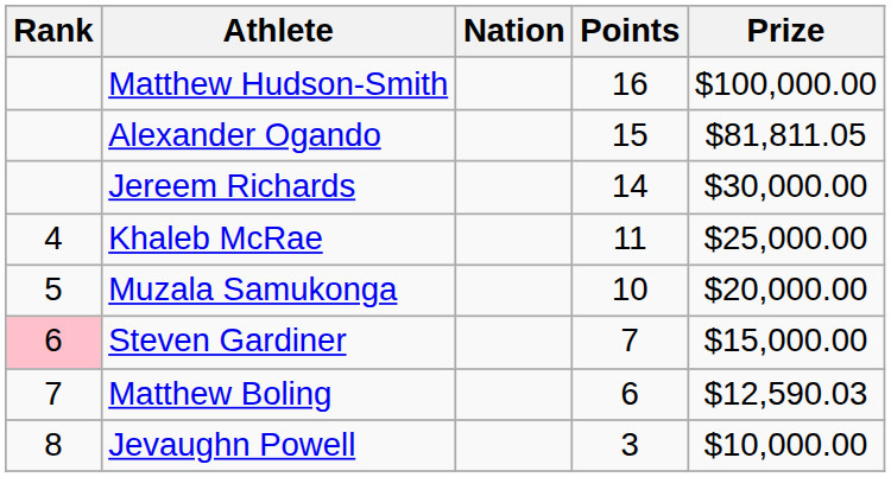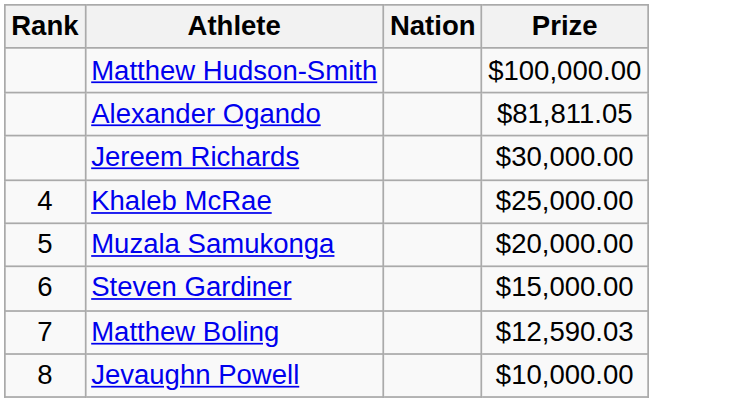- column: Points | 16 | 15 | 14 | 11 | 10 | 7 | 6 | 3
Steven Gardiner | Rank: pink background -> no background
